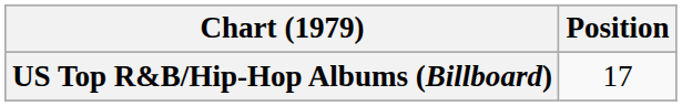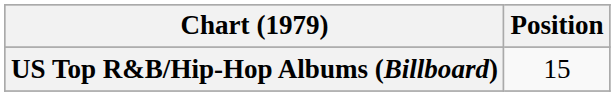US Top R&B/Hip-Hop Albums (Billboard) | Position: 17 -> 15
